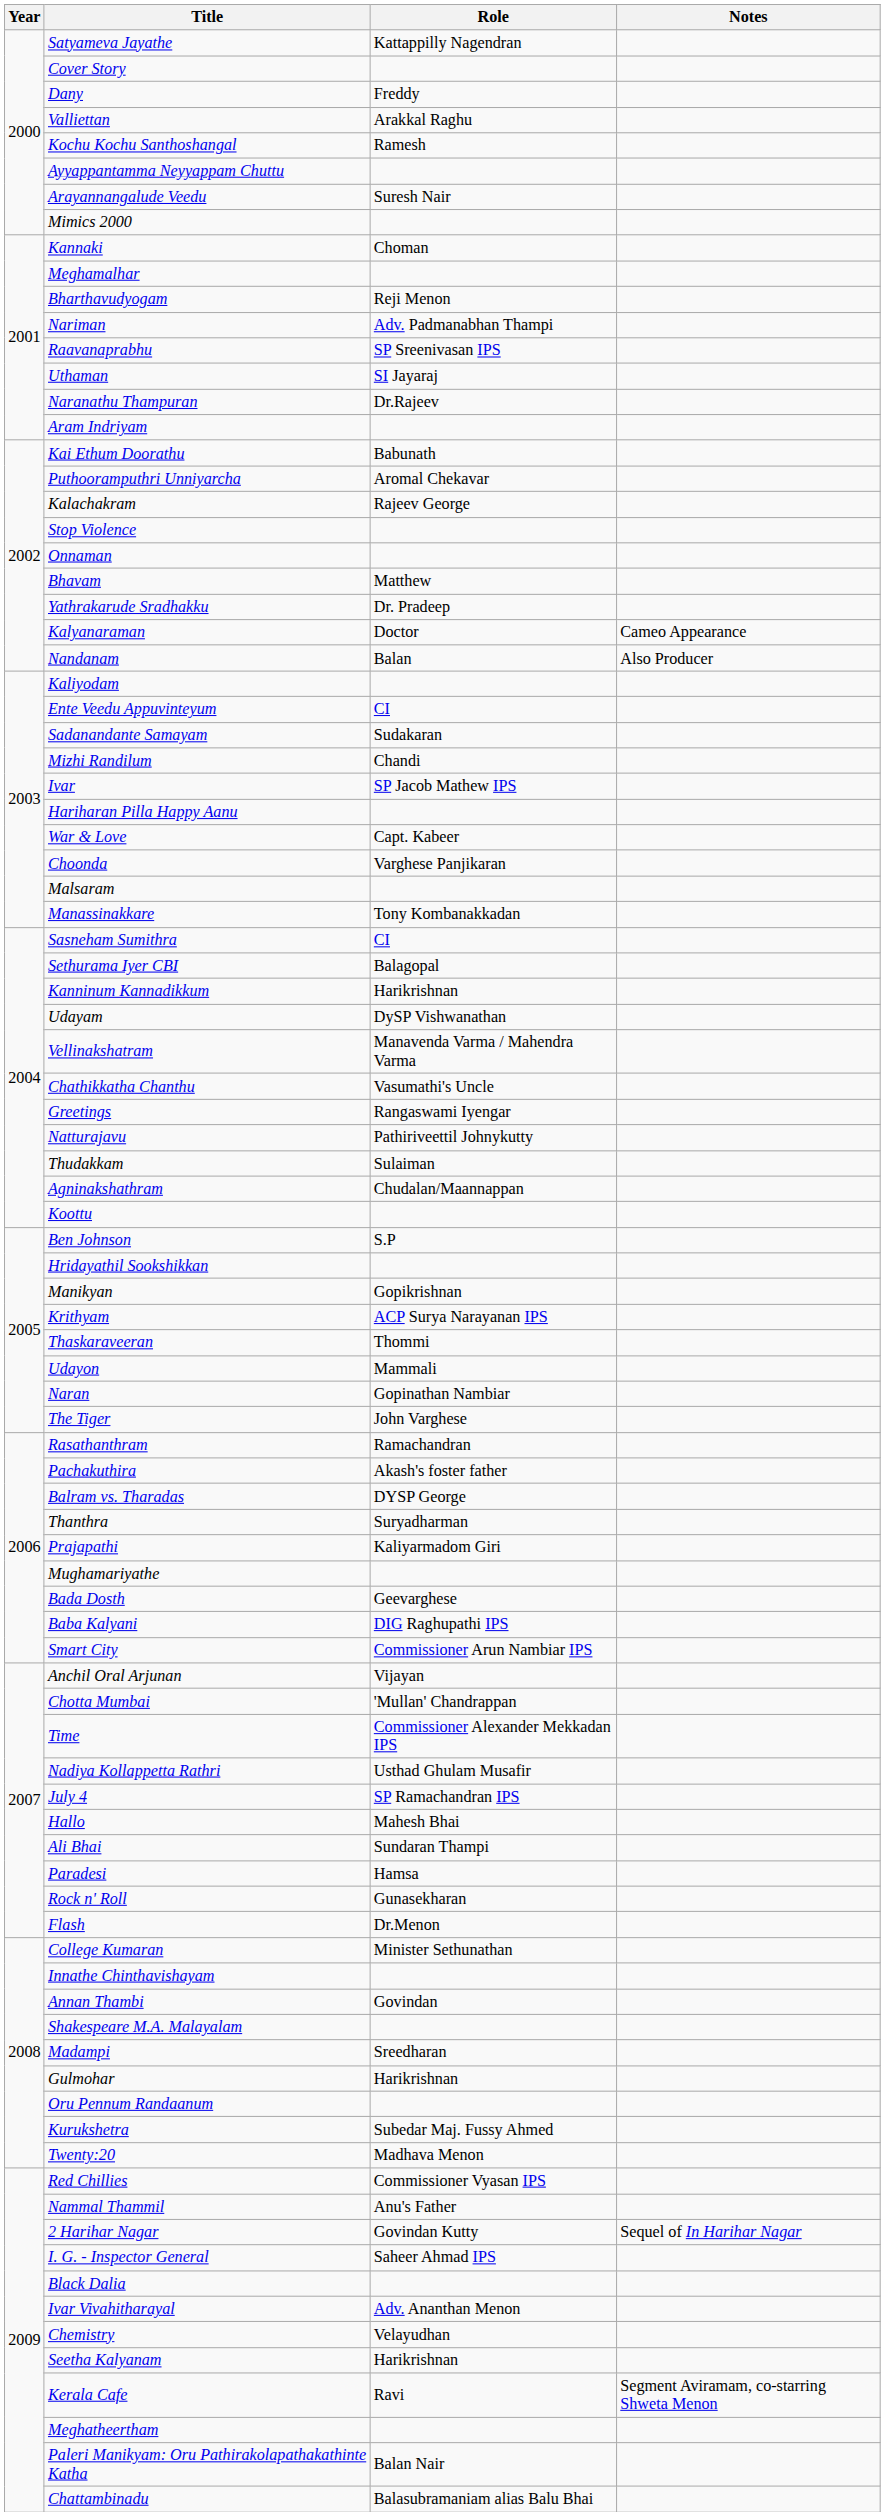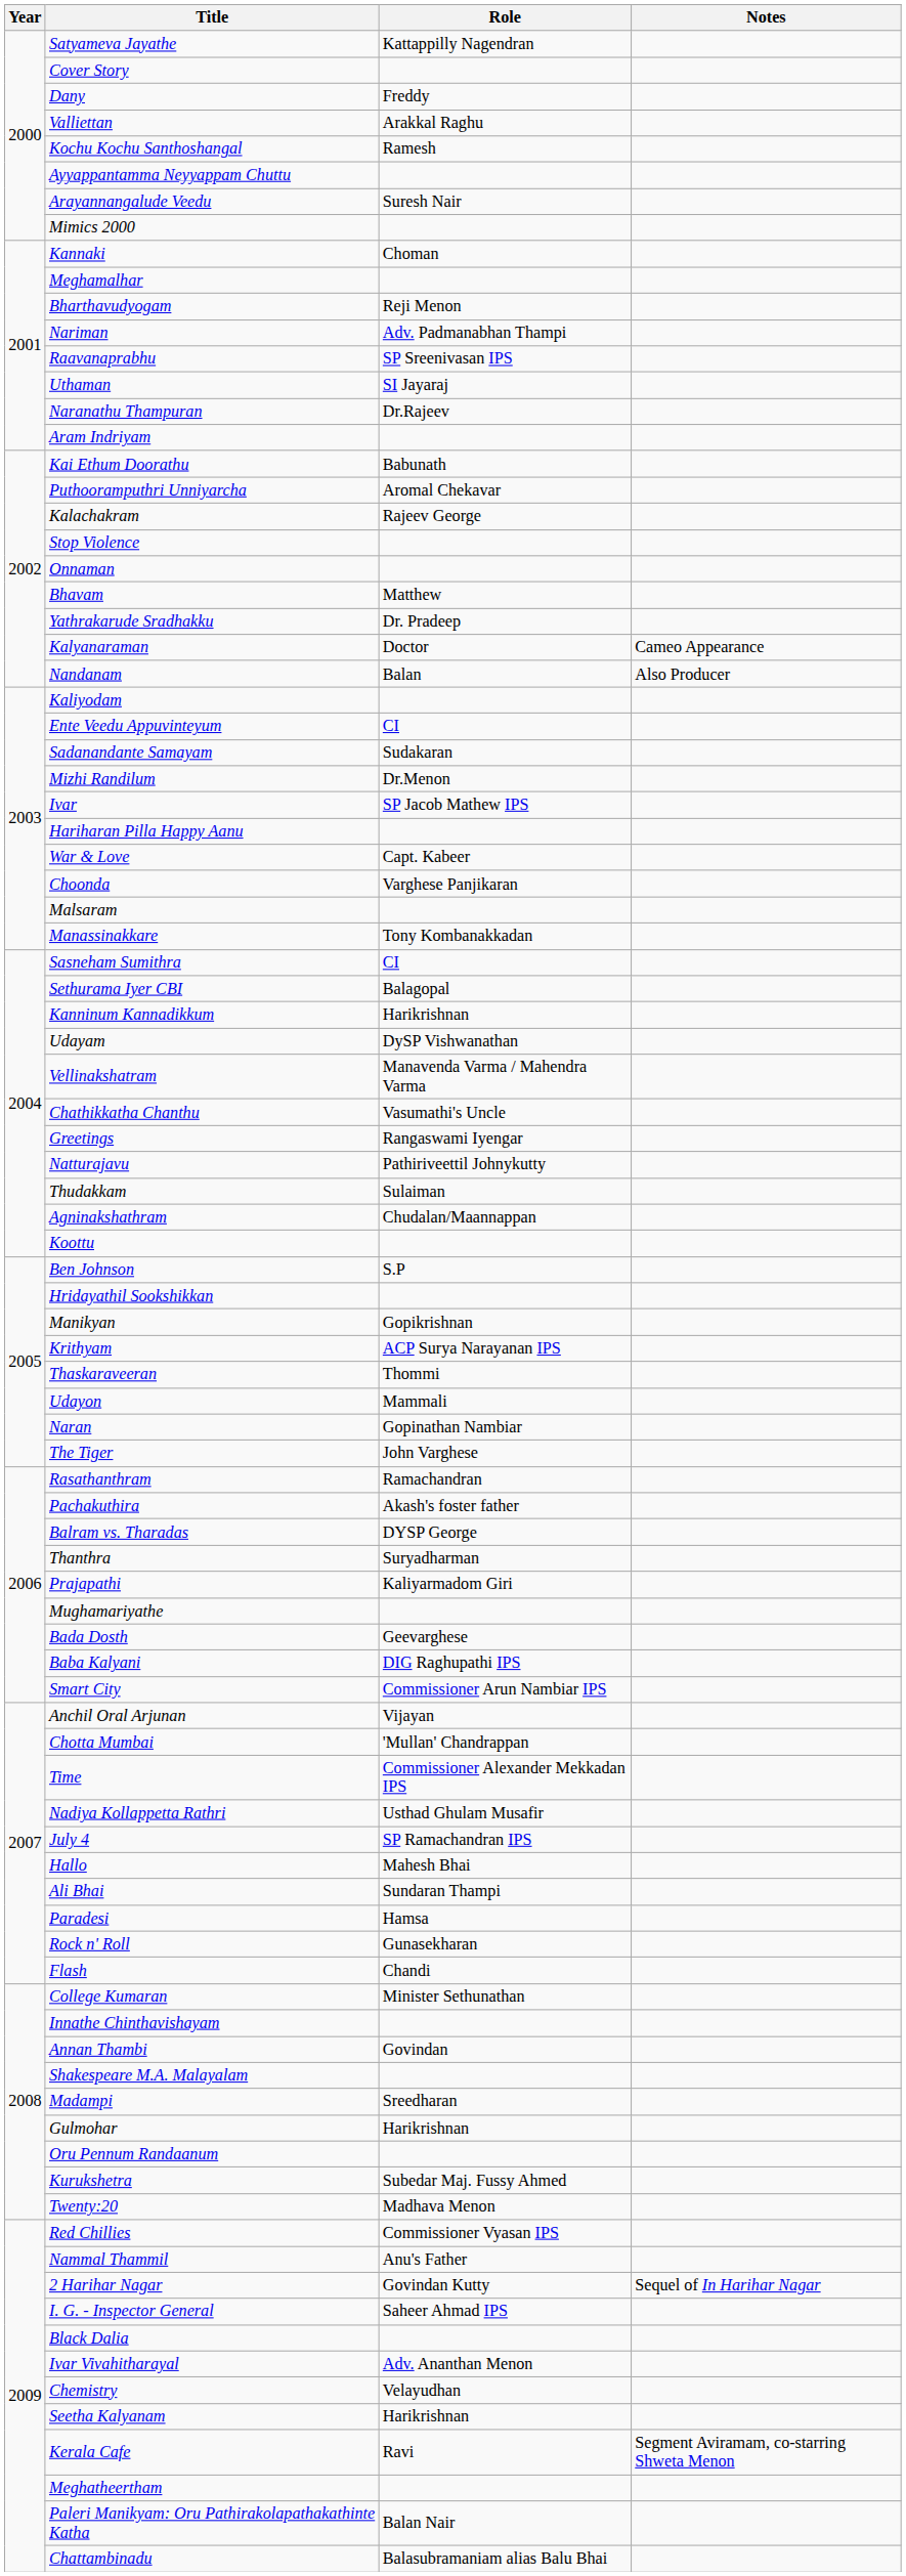Mizhi Randilum | Role: Chandi -> Dr.Menon
Flash | Role: Dr.Menon -> Chandi
